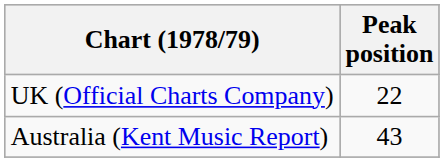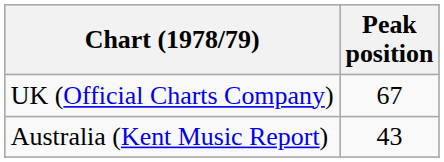UK (Official Charts Company) | Peak position: 22 -> 67
